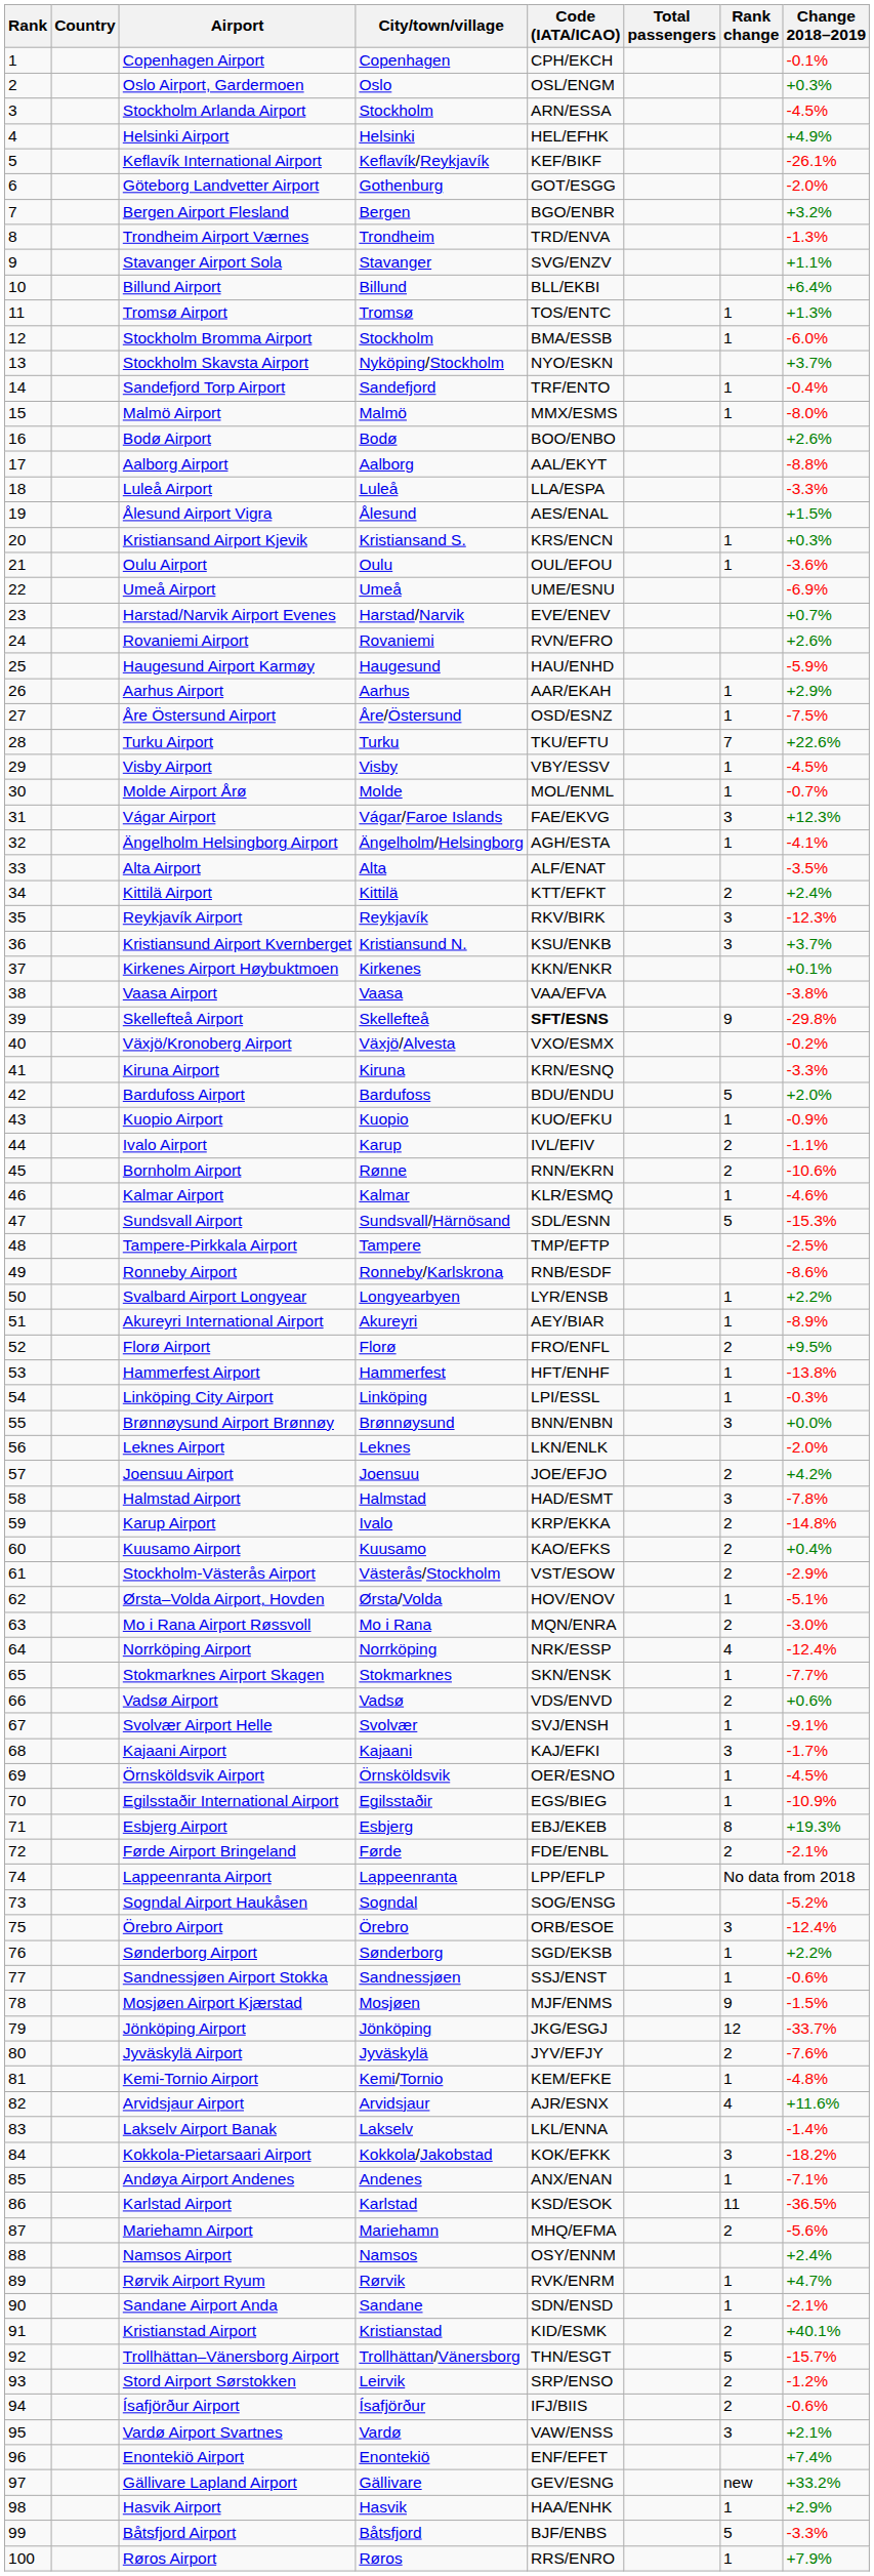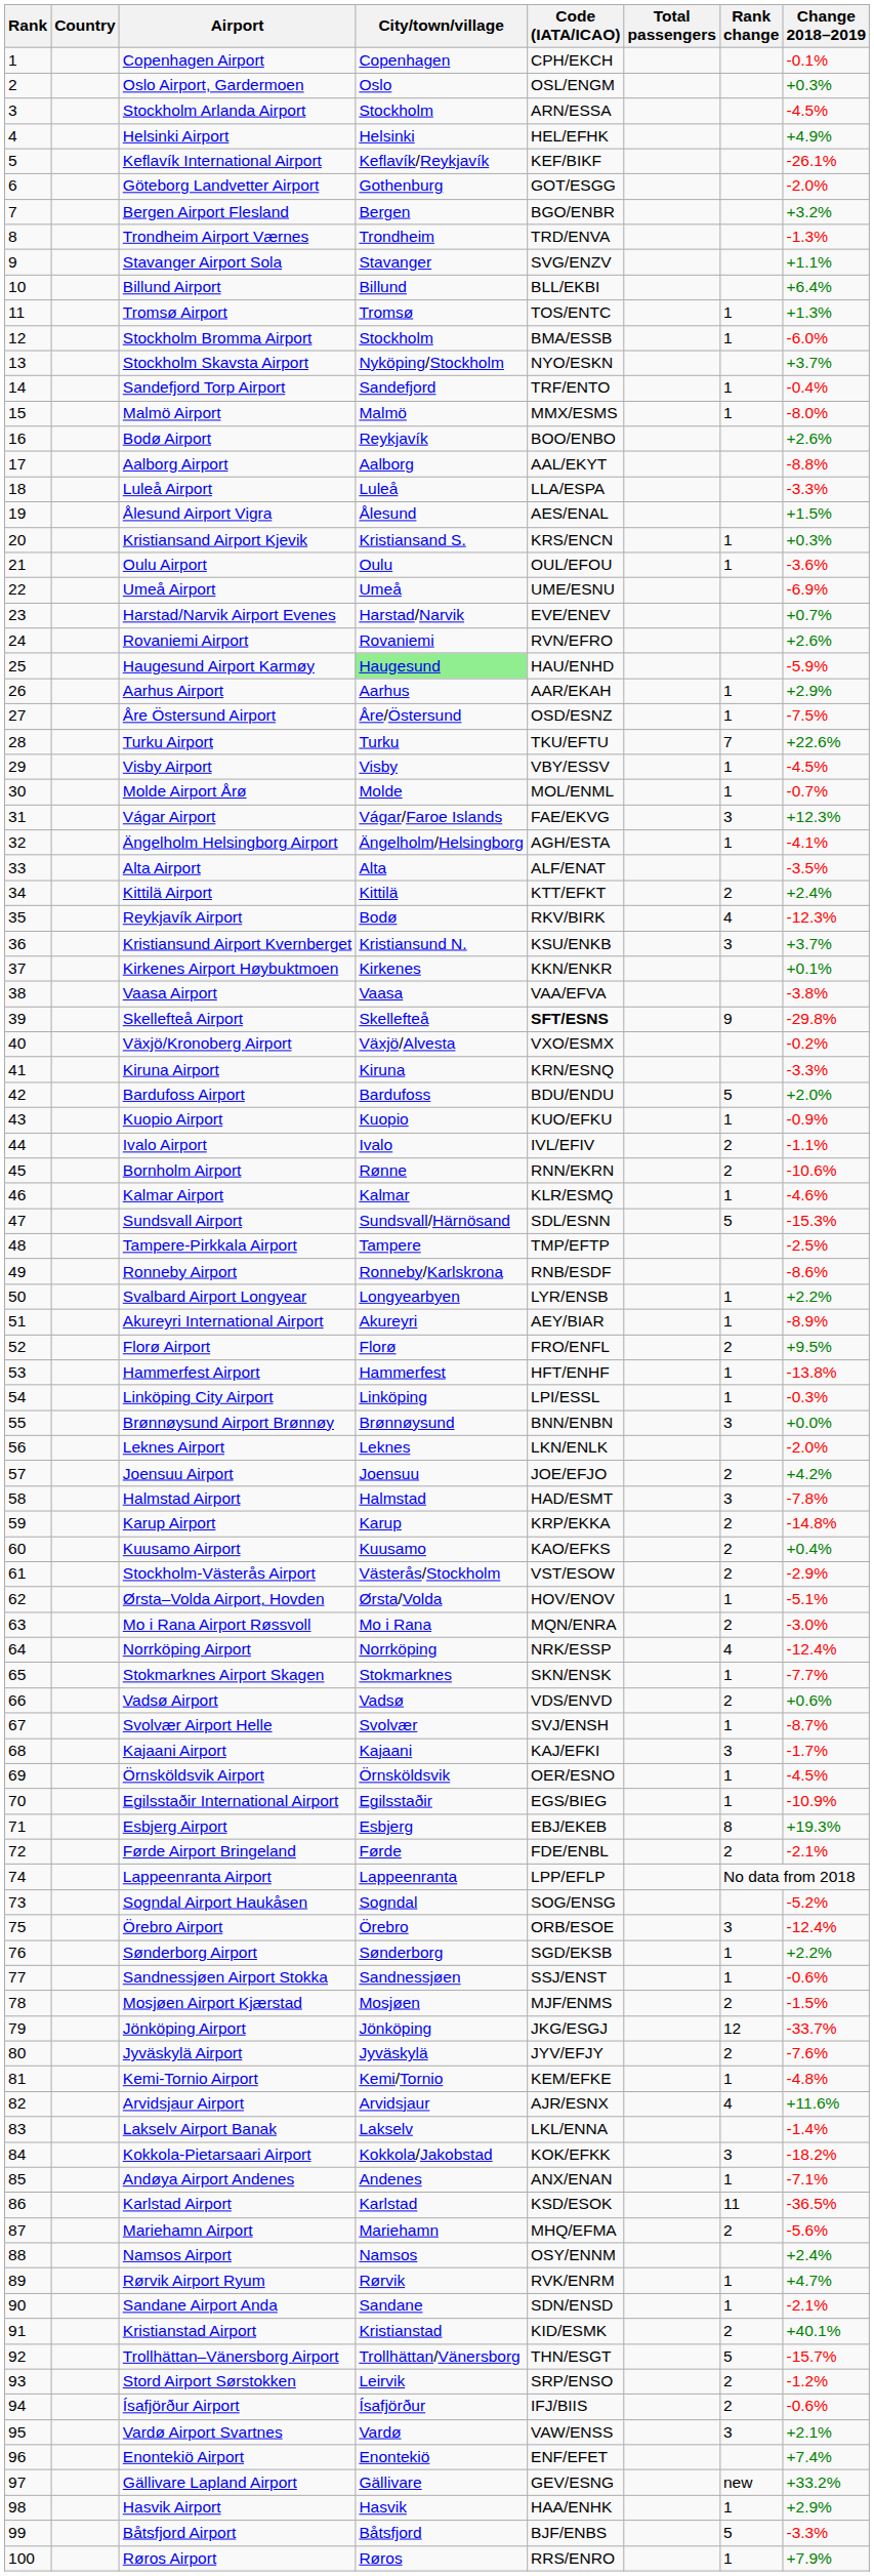Bodø Airport | City/town/village: Bodø -> Reykjavík
Haugesund Airport Karmøy | City/town/village: no background -> lightgreen background
Reykjavík Airport | City/town/village: Reykjavík -> Bodø
Reykjavík Airport | Rank change: 3 -> 4
Ivalo Airport | City/town/village: Karup -> Ivalo
Karup Airport | City/town/village: Ivalo -> Karup
Svolvær Airport Helle | Change 2018–2019: -9.1% -> -8.7%
Mosjøen Airport Kjærstad | Rank change: 9 -> 2
